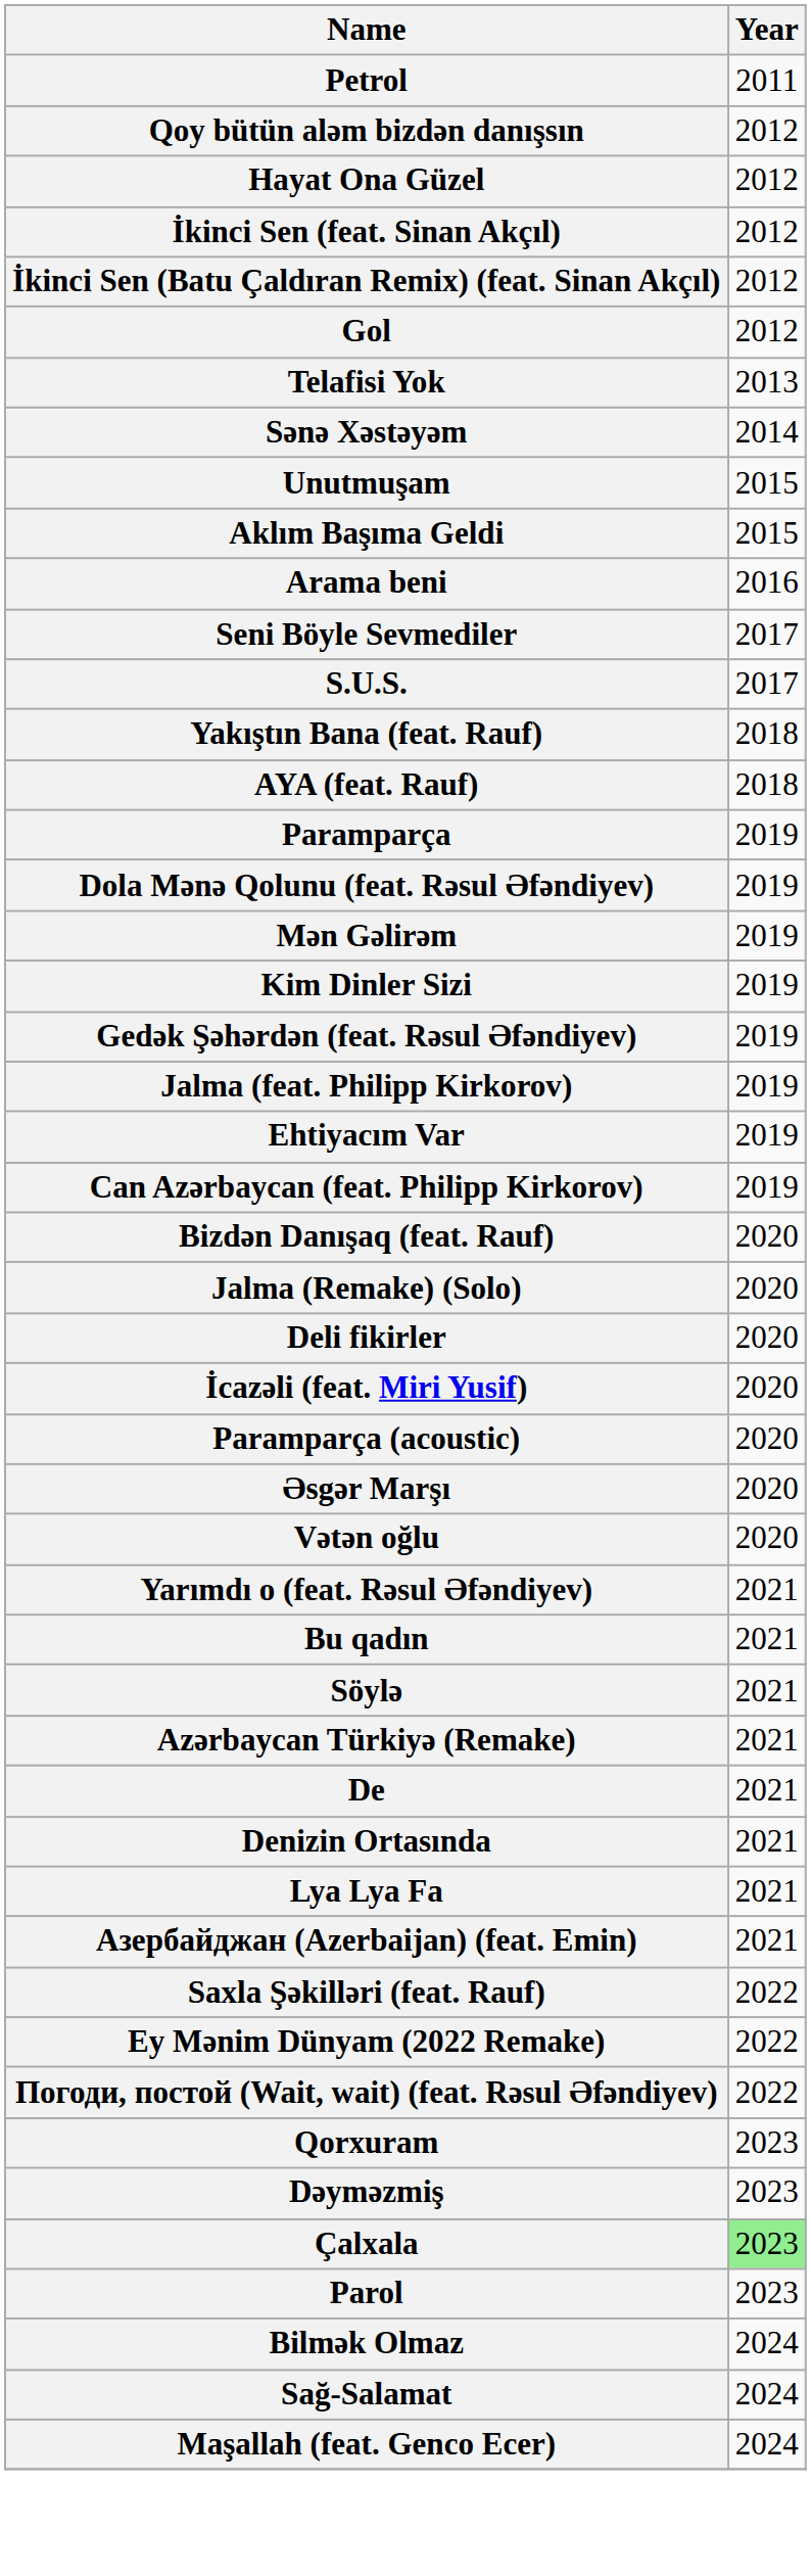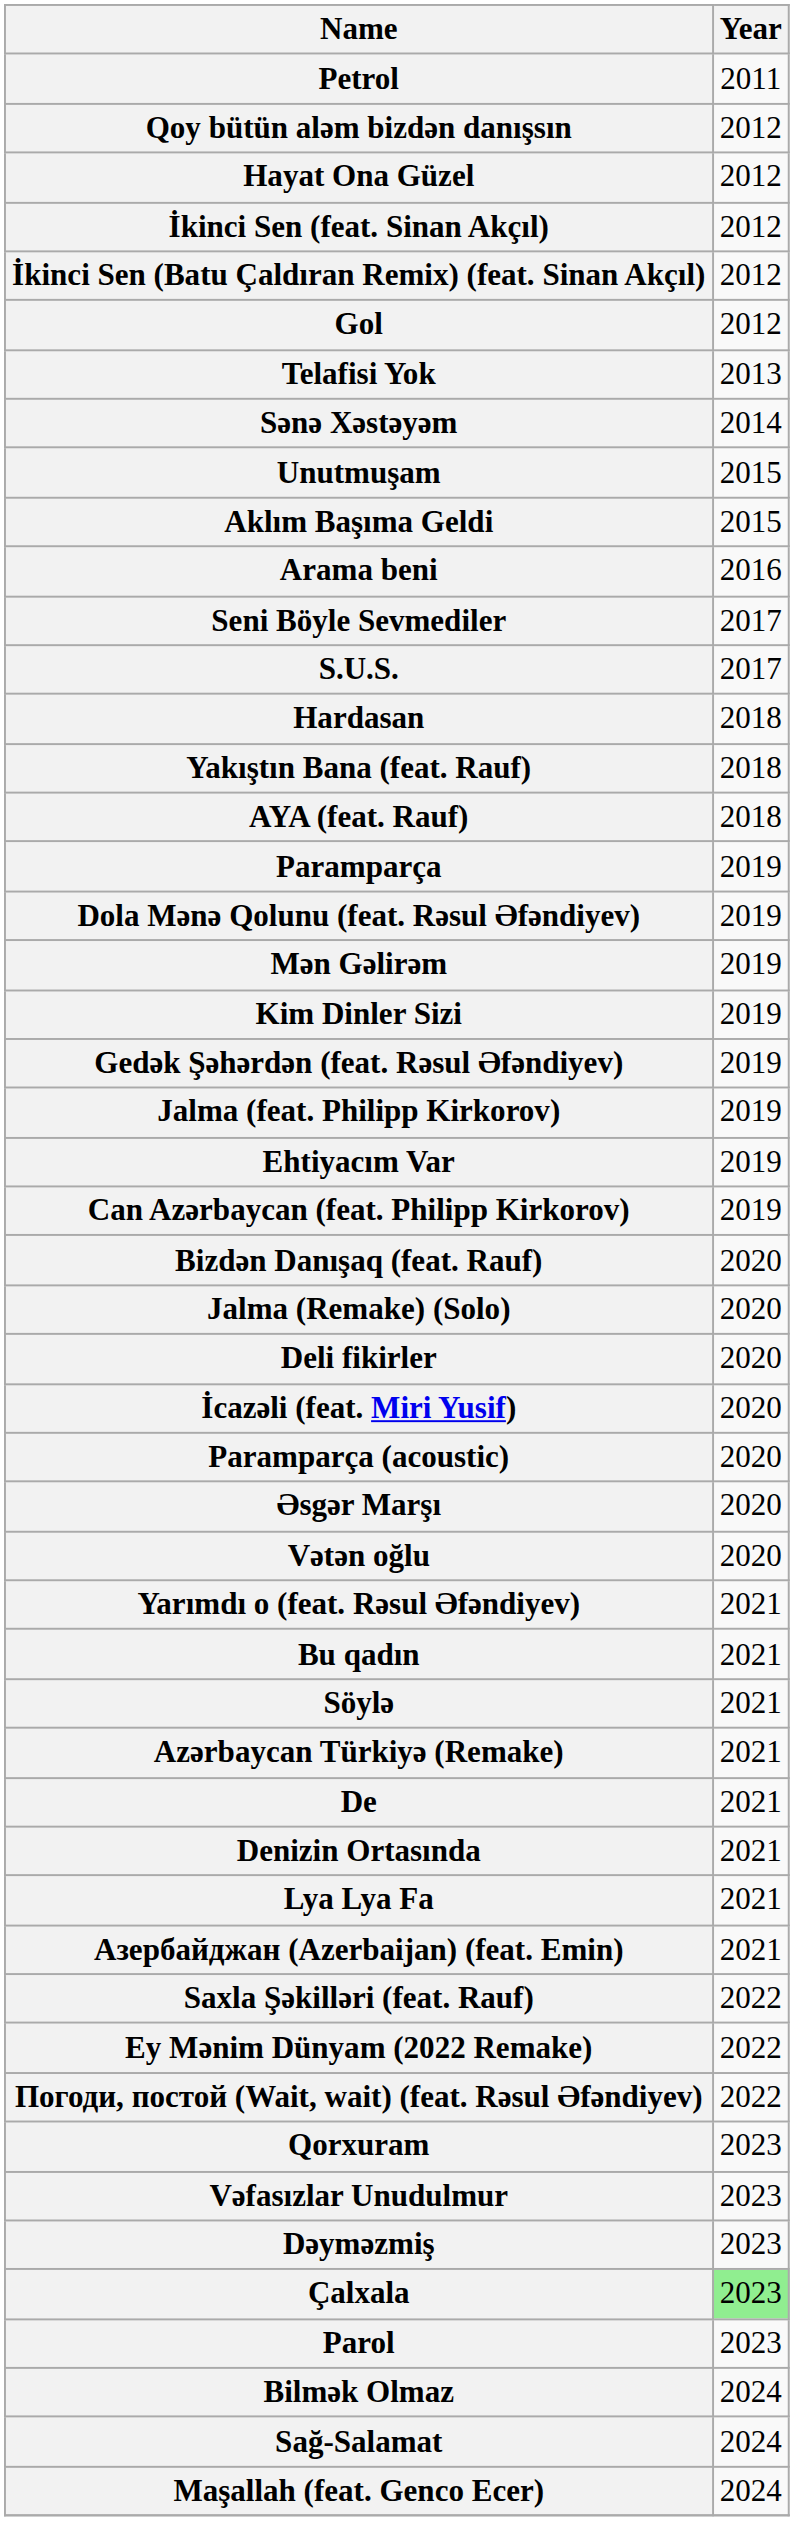+ row: Hardasan | 2018
+ row: Vəfasızlar Unudulmur | 2023
